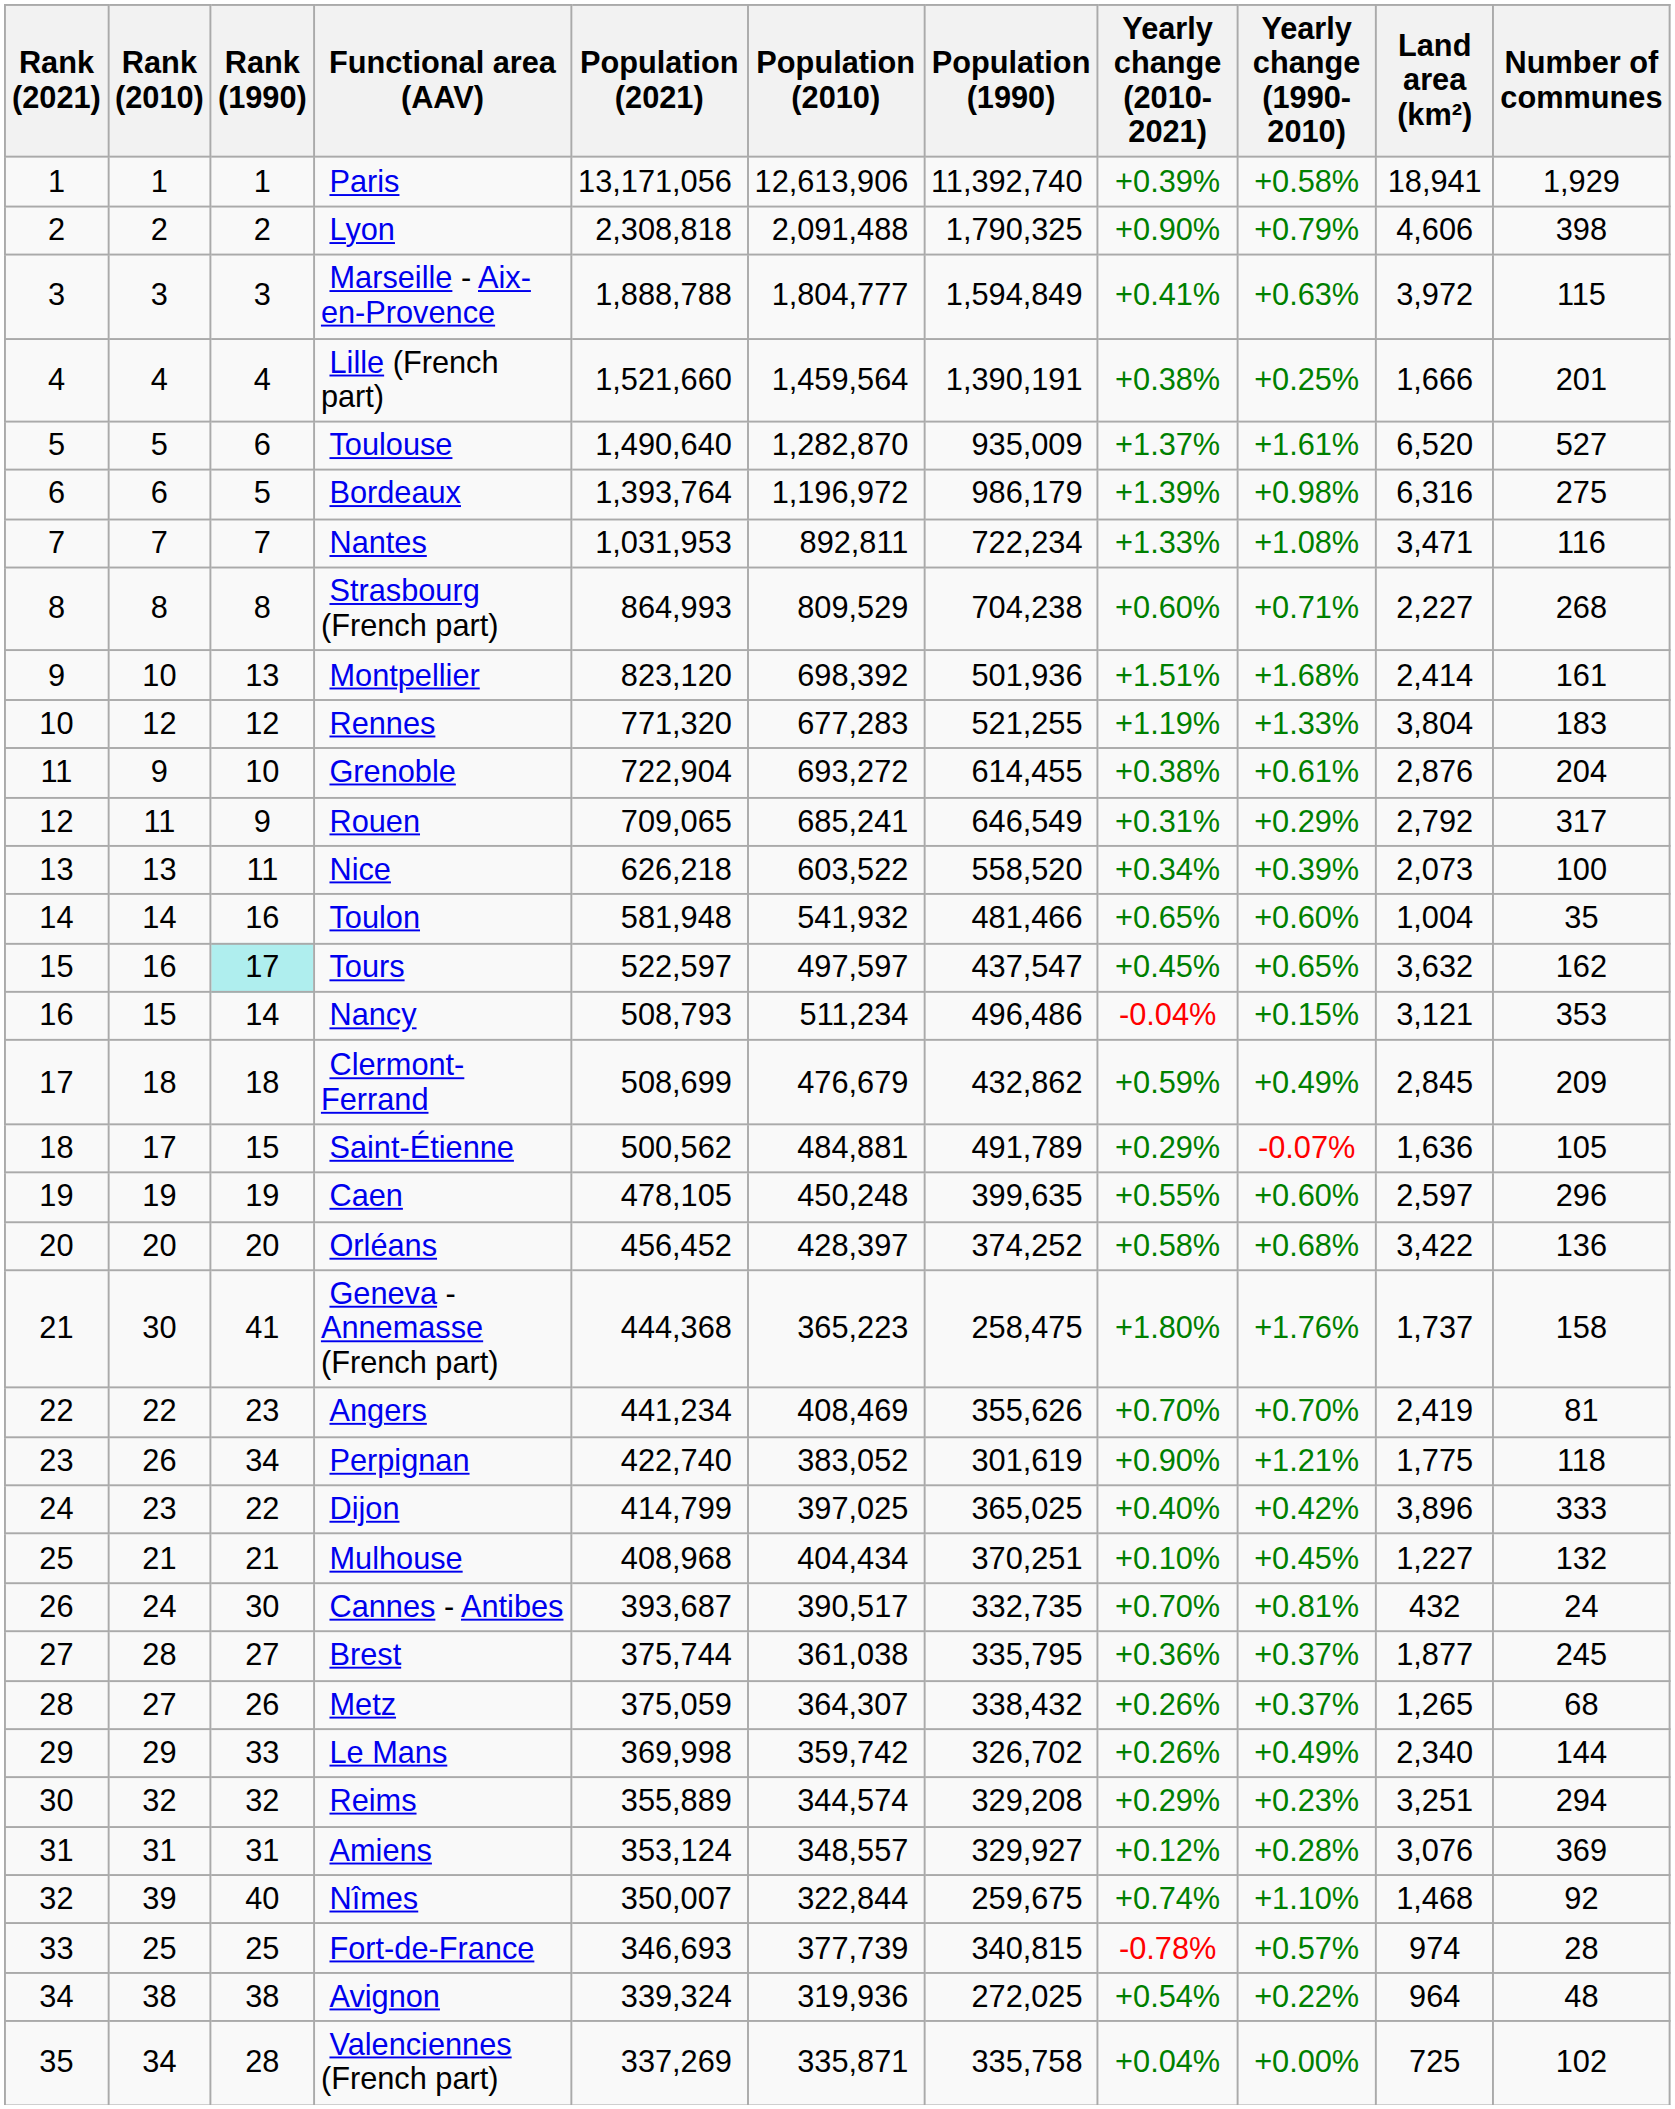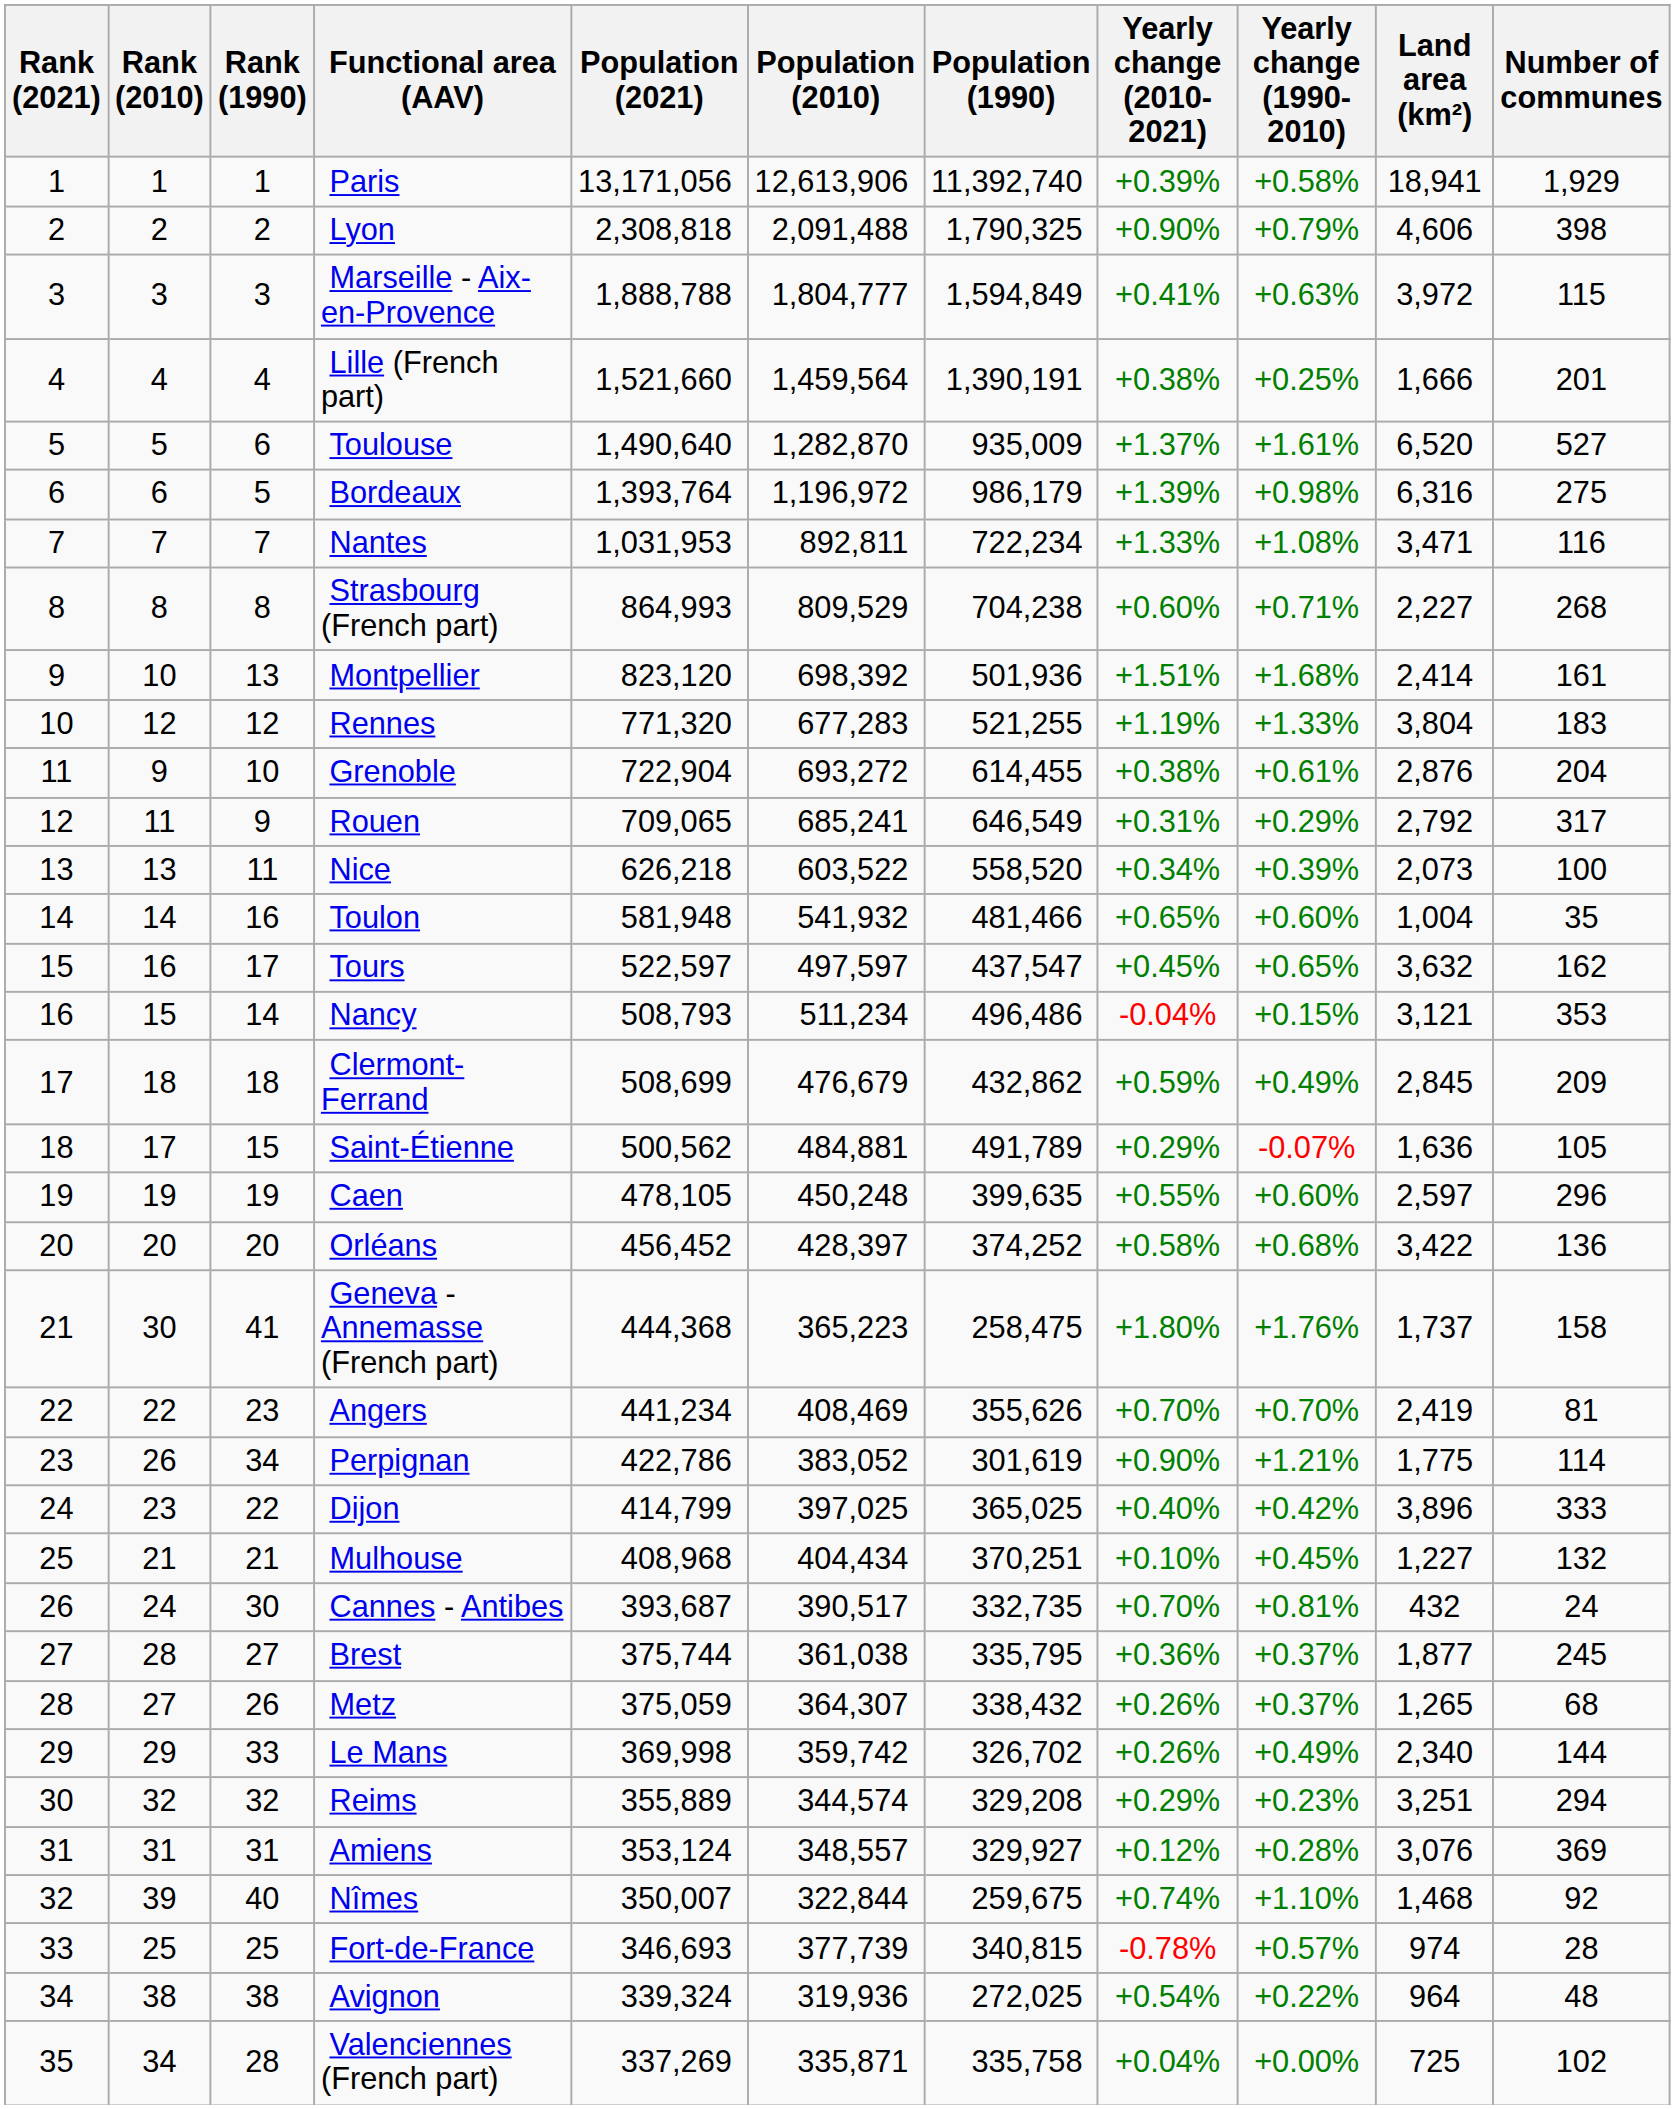Tours | Rank (1990): paleturquoise background -> no background
Perpignan | Population (2021): 422,740 -> 422,786
Perpignan | Number of communes: 118 -> 114
